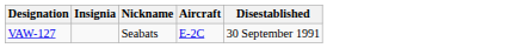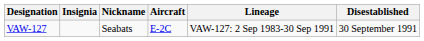+ column: Lineage | VAW-127: 2 Sep 1983-30 Sep 1991
